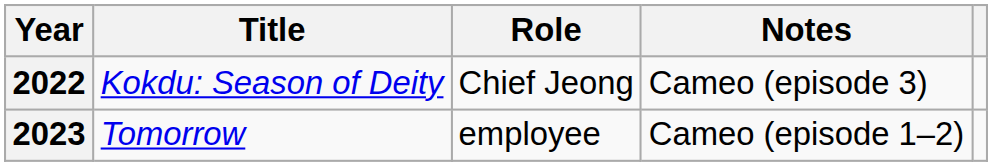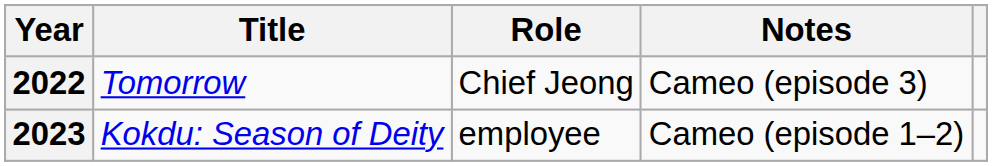2022 | Title: Kokdu: Season of Deity -> Tomorrow
2023 | Title: Tomorrow -> Kokdu: Season of Deity
